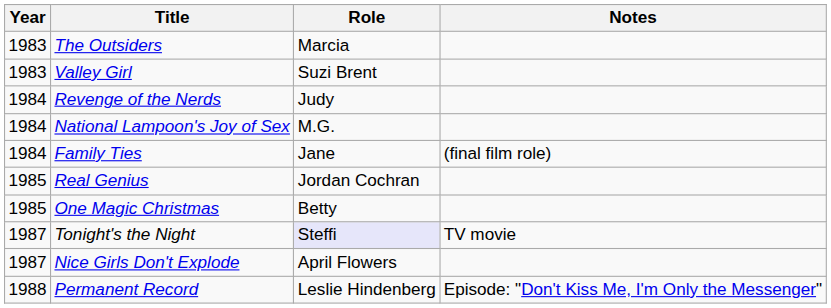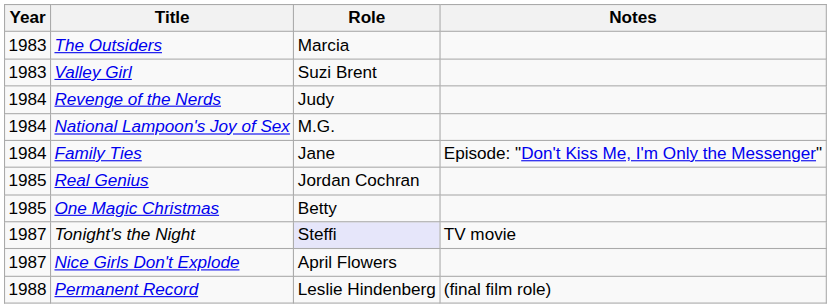Family Ties | Notes: (final film role) -> Episode: "Don't Kiss Me, I'm Only the Messenger"
Permanent Record | Notes: Episode: "Don't Kiss Me, I'm Only the Messenger" -> (final film role)
